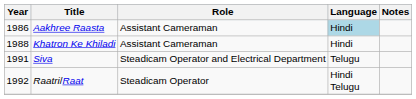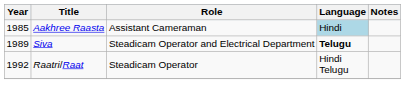Aakhree Raasta | Year: 1986 -> 1985
- row: 1988 | Khatron Ke Khiladi | Assistant Cameraman | Hindi
Siva | Year: 1991 -> 1989
Siva | Language: normal -> bold
